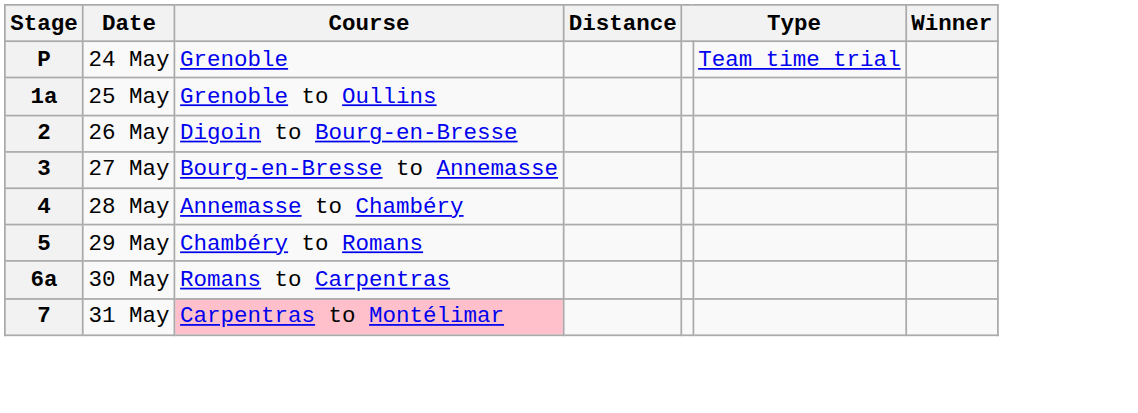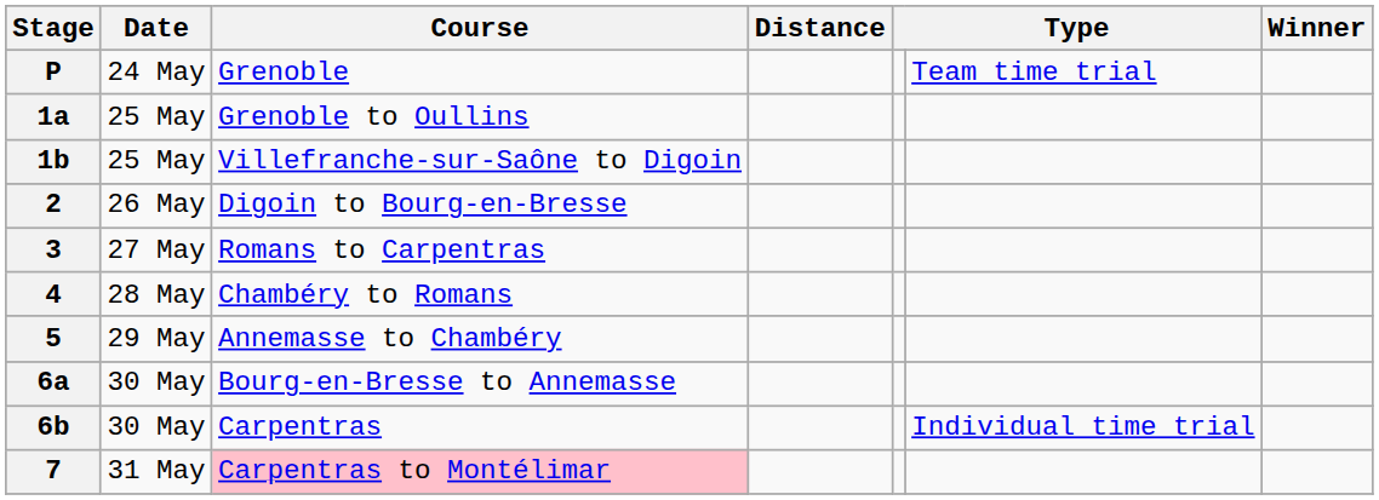+ row: 1b | 25 May | Villefranche-sur-Saône to Digoin
3 | Course: Bourg-en-Bresse to Annemasse -> Romans to Carpentras
4 | Course: Annemasse to Chambéry -> Chambéry to Romans
5 | Course: Chambéry to Romans -> Annemasse to Chambéry
6a | Course: Romans to Carpentras -> Bourg-en-Bresse to Annemasse
+ row: 6b | 30 May | Carpentras | Individual time trial
